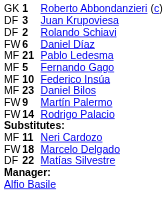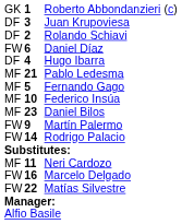+ row: DF | 4 | Hugo Ibarra
Marcelo Delgado | column 2: 18 -> 16
Matías Silvestre | column 1: DF -> FW
